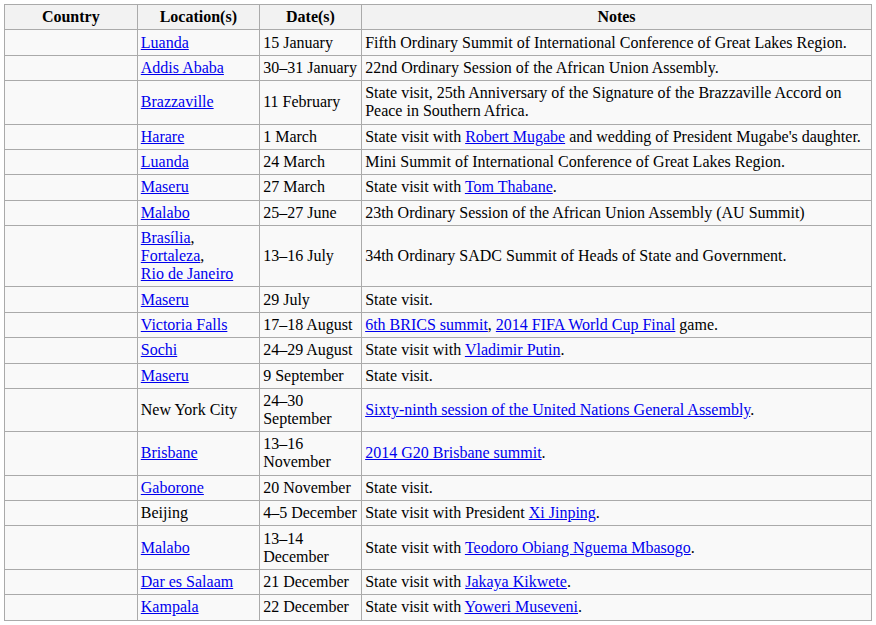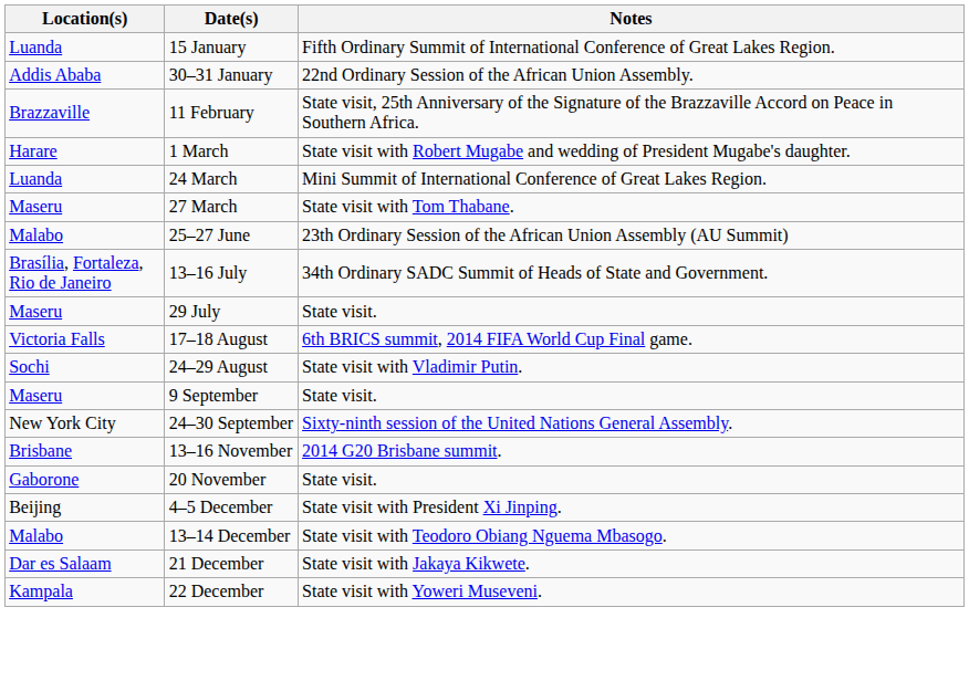- column: Country
